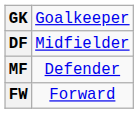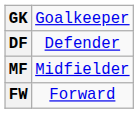DF | column 2: Midfielder -> Defender
MF | column 2: Defender -> Midfielder
